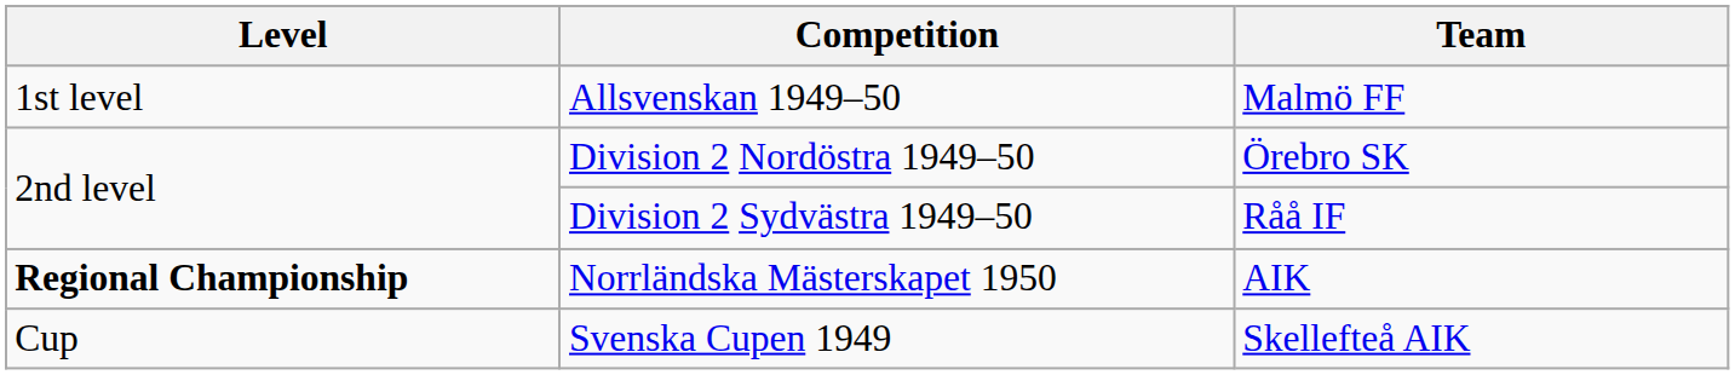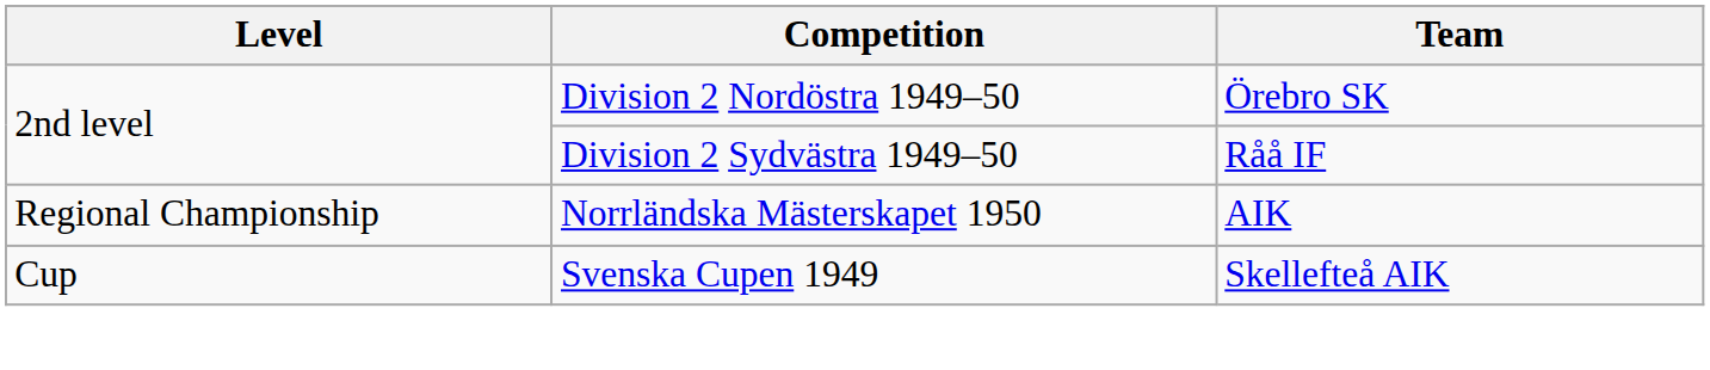- row: 1st level | Allsvenskan 1949–50 | Malmö FF
Norrländska Mästerskapet 1950 | Level: bold -> normal
